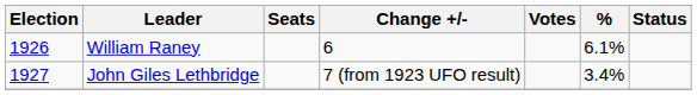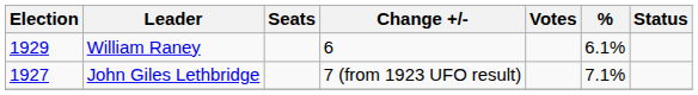William Raney | Election: 1926 -> 1929
John Giles Lethbridge | %: 3.4% -> 7.1%
